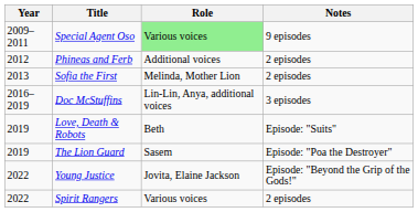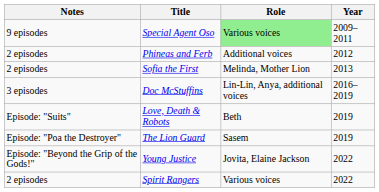columns swapped: Year <-> Notes
